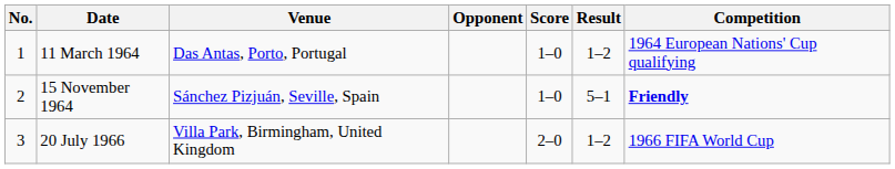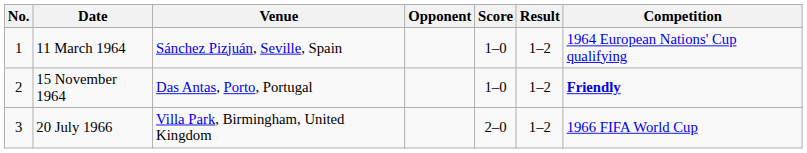11 March 1964 | Venue: Das Antas, Porto, Portugal -> Sánchez Pizjuán, Seville, Spain
15 November 1964 | Venue: Sánchez Pizjuán, Seville, Spain -> Das Antas, Porto, Portugal
15 November 1964 | Result: 5–1 -> 1–2
